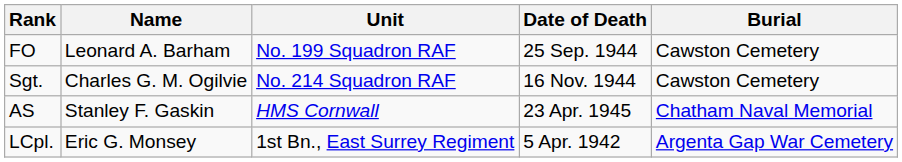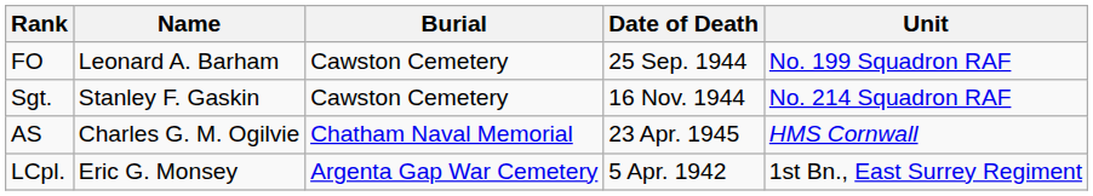columns swapped: Unit <-> Burial
Sgt. | Name: Charles G. M. Ogilvie -> Stanley F. Gaskin
AS | Name: Stanley F. Gaskin -> Charles G. M. Ogilvie
